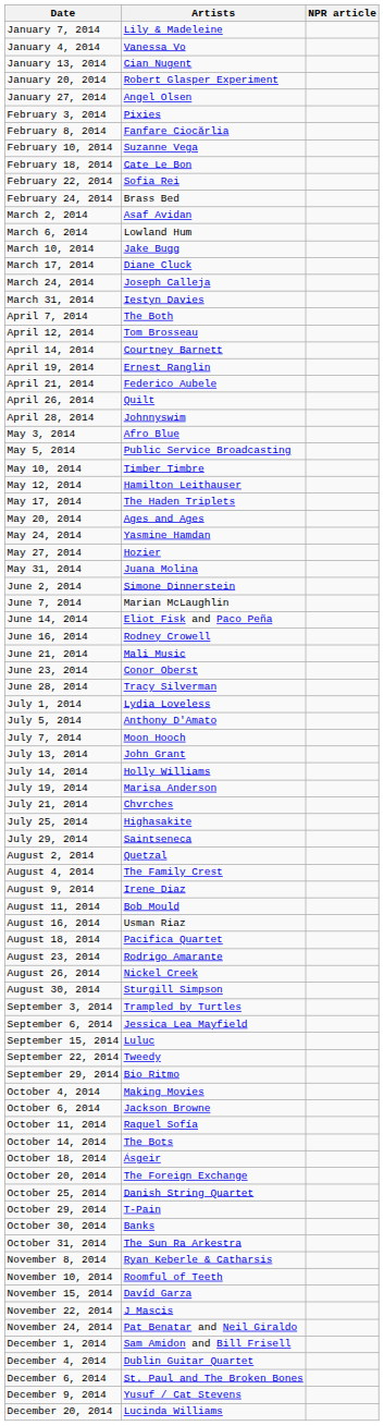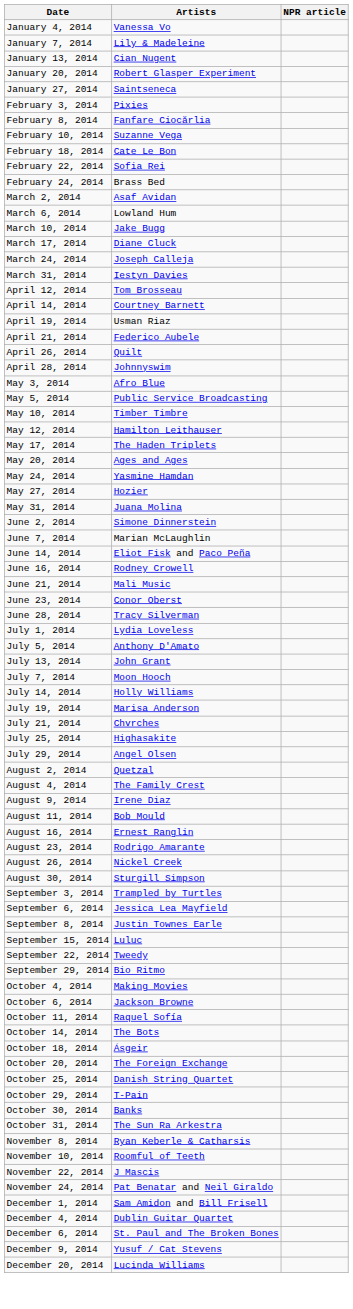rows swapped: January 4, 2014 <-> January 7, 2014
January 27, 2014 | Artists: Angel Olsen -> Saintseneca
- row: April 7, 2014 | The Both
April 19, 2014 | Artists: Ernest Ranglin -> Usman Riaz
rows swapped: July 7, 2014 <-> July 13, 2014
July 29, 2014 | Artists: Saintseneca -> Angel Olsen
August 16, 2014 | Artists: Usman Riaz -> Ernest Ranglin
- row: August 18, 2014 | Pacifica Quartet
+ row: September 8, 2014 | Justin Townes Earle
- row: November 15, 2014 | Davíd Garza
